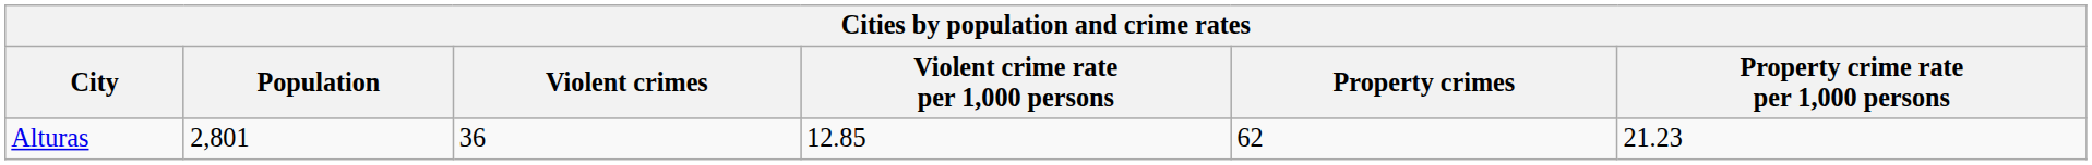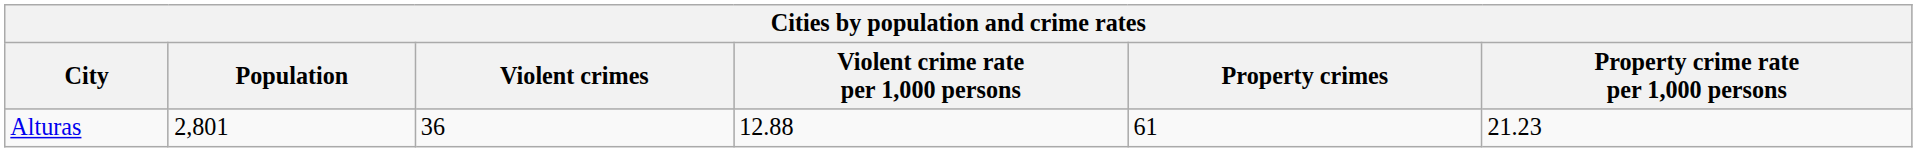Alturas | Violent crime rate per 1,000 persons: 12.85 -> 12.88
Alturas | Property crimes: 62 -> 61
